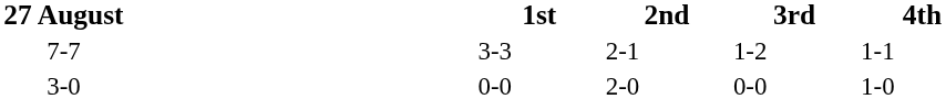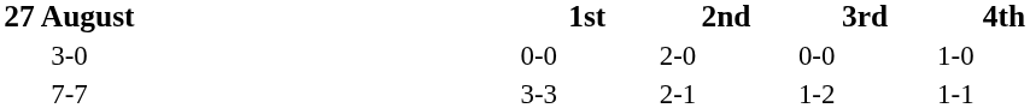rows swapped: 3-0 <-> 7-7
